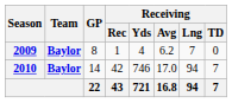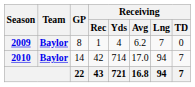2010 | Receiving / Yds: 746 -> 714
